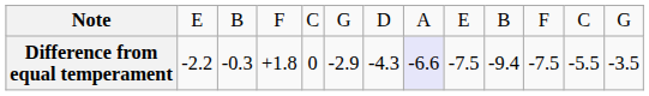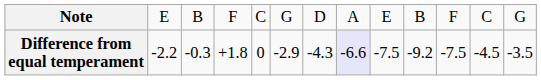Difference from equal temperament | column 10: -9.4 -> -9.2
Difference from equal temperament | column 12: -5.5 -> -4.5
